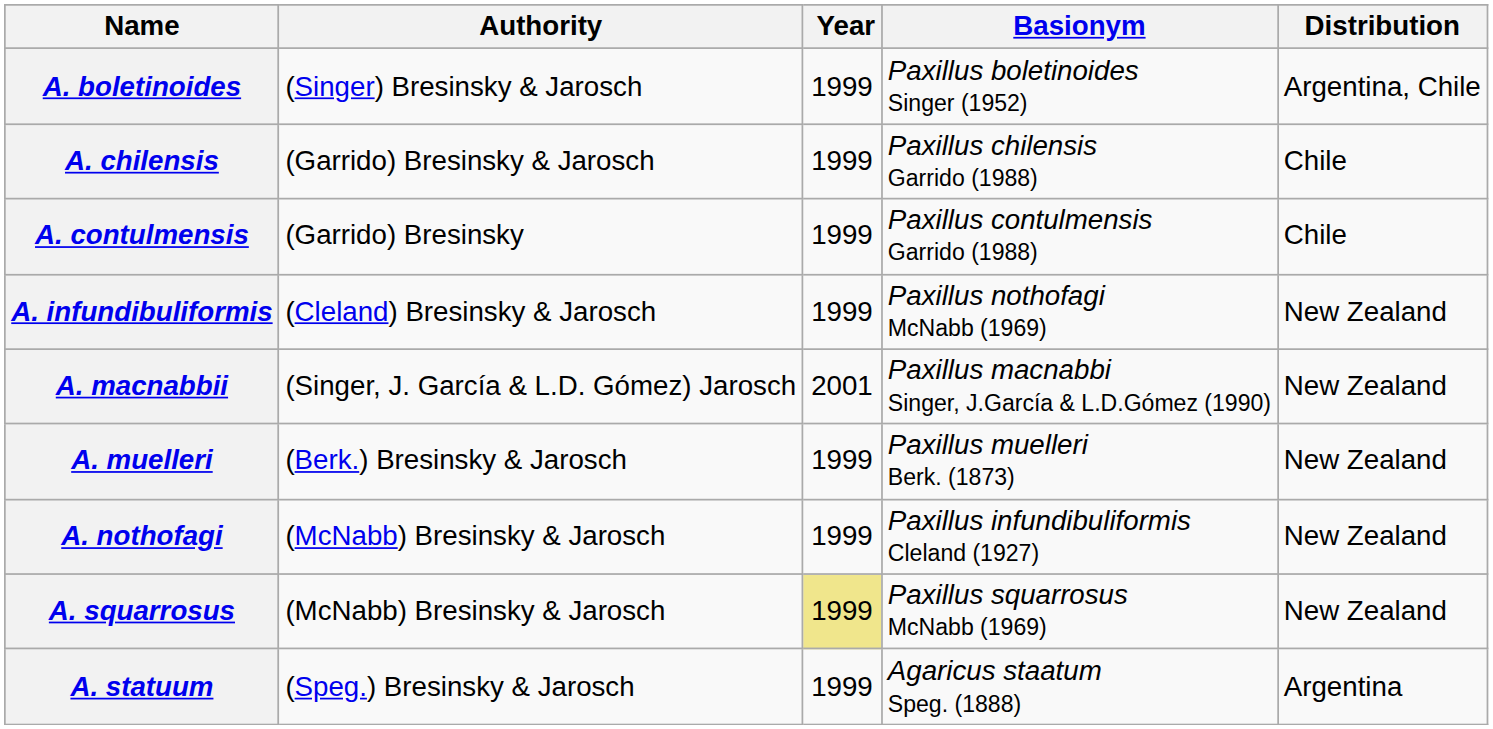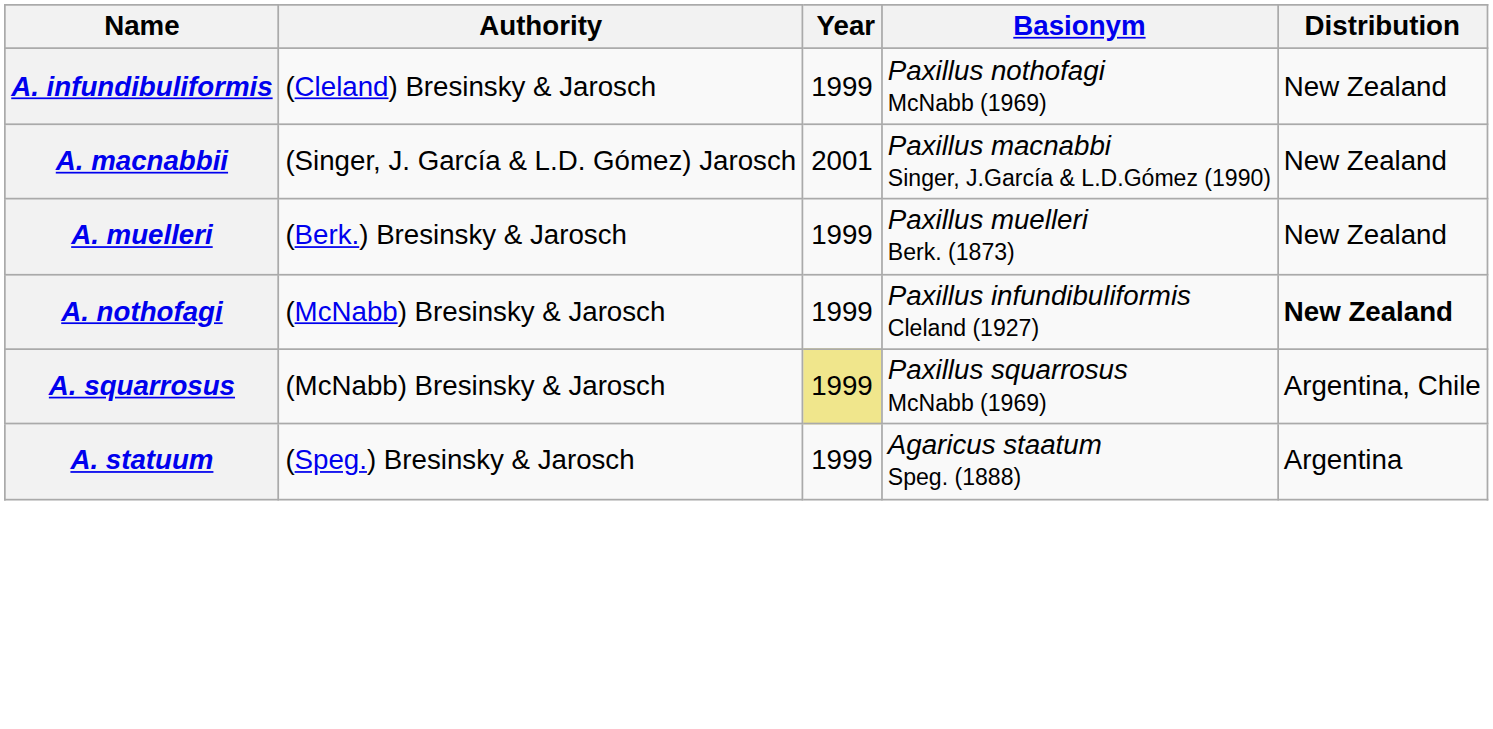- row: A. boletinoides | (Singer) Bresinsky & Jarosch | 1999 | Paxillus boletinoides Singer (1952) | Argentina, Chile
- row: A. chilensis | (Garrido) Bresinsky & Jarosch | 1999 | Paxillus chilensis Garrido (1988) | Chile
- row: A. contulmensis | (Garrido) Bresinsky | 1999 | Paxillus contulmensis Garrido (1988) | Chile
A. nothofagi | Distribution: normal -> bold
A. squarrosus | Distribution: New Zealand -> Argentina, Chile
